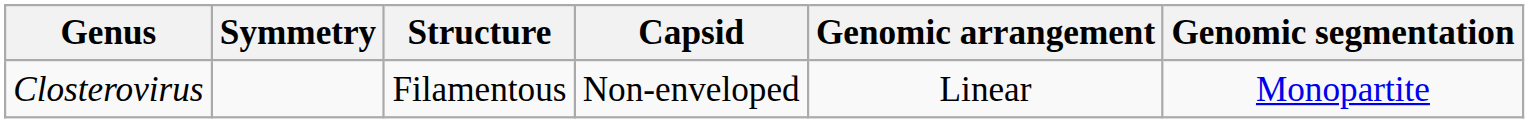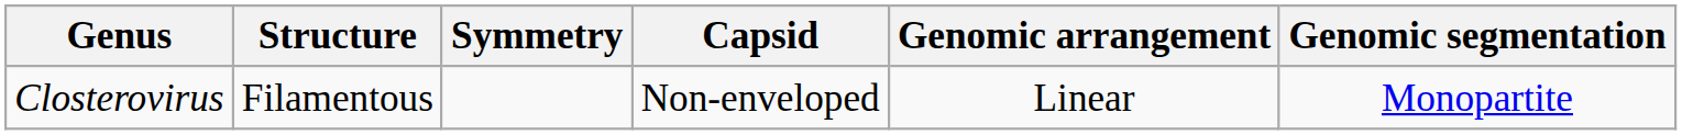columns swapped: Structure <-> Symmetry
